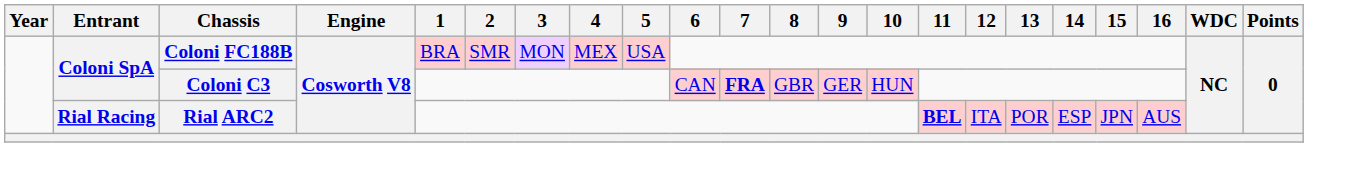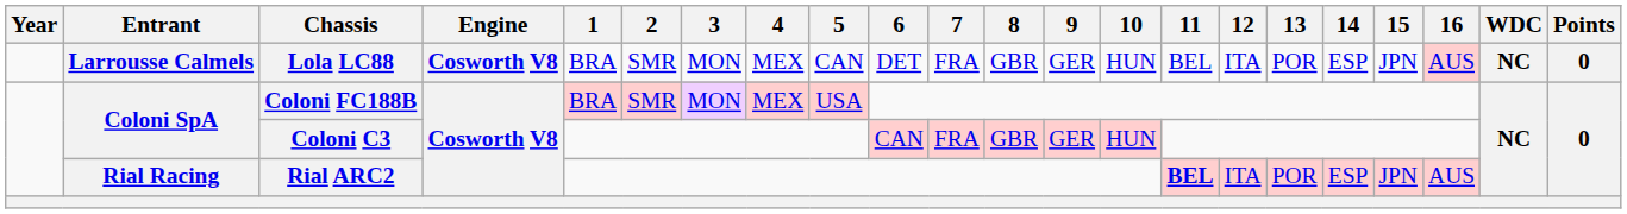+ row: Larrousse Calmels | Lola LC88 | Cosworth V8 | BRA | SMR | MON | MEX | CAN | DET | FRA | GBR | GER | HUN | BEL | ITA | POR | ESP | JPN | AUS | NC | 0
Coloni C3 | 7: bold -> normal
